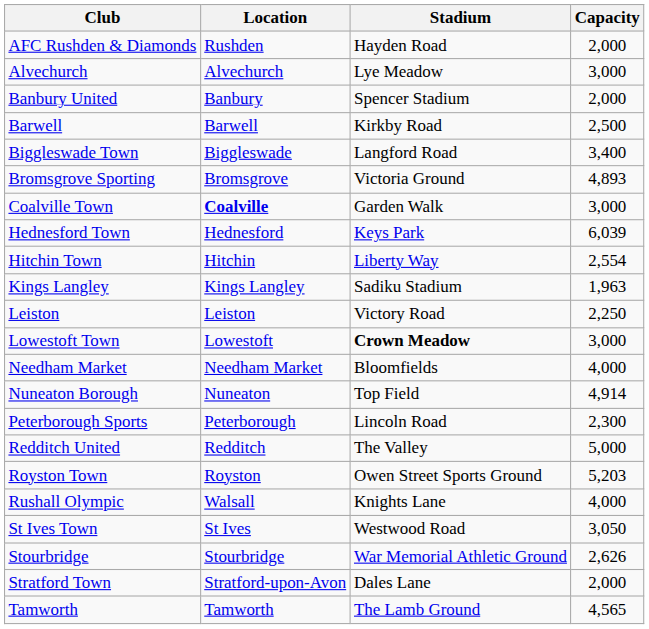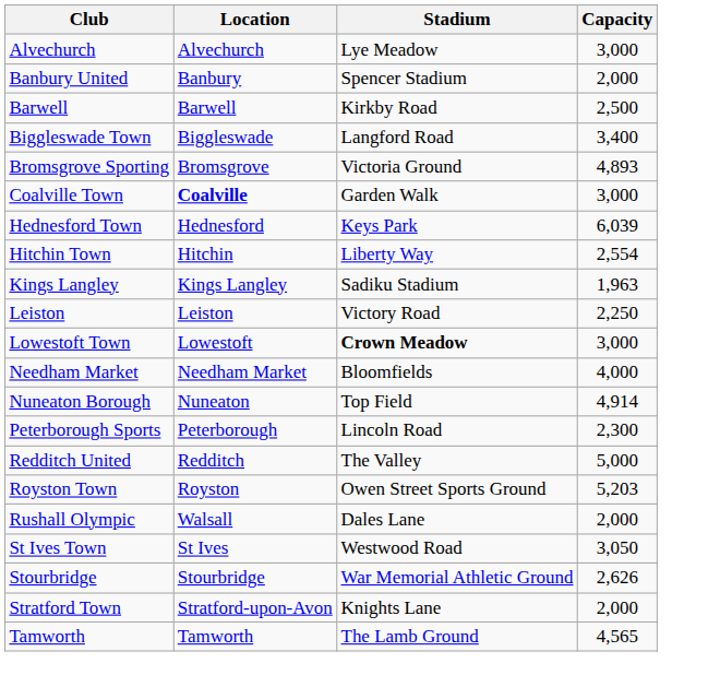- row: AFC Rushden & Diamonds | Rushden | Hayden Road | 2,000
Rushall Olympic | Stadium: Knights Lane -> Dales Lane
Rushall Olympic | Capacity: 4,000 -> 2,000
Stratford Town | Stadium: Dales Lane -> Knights Lane
